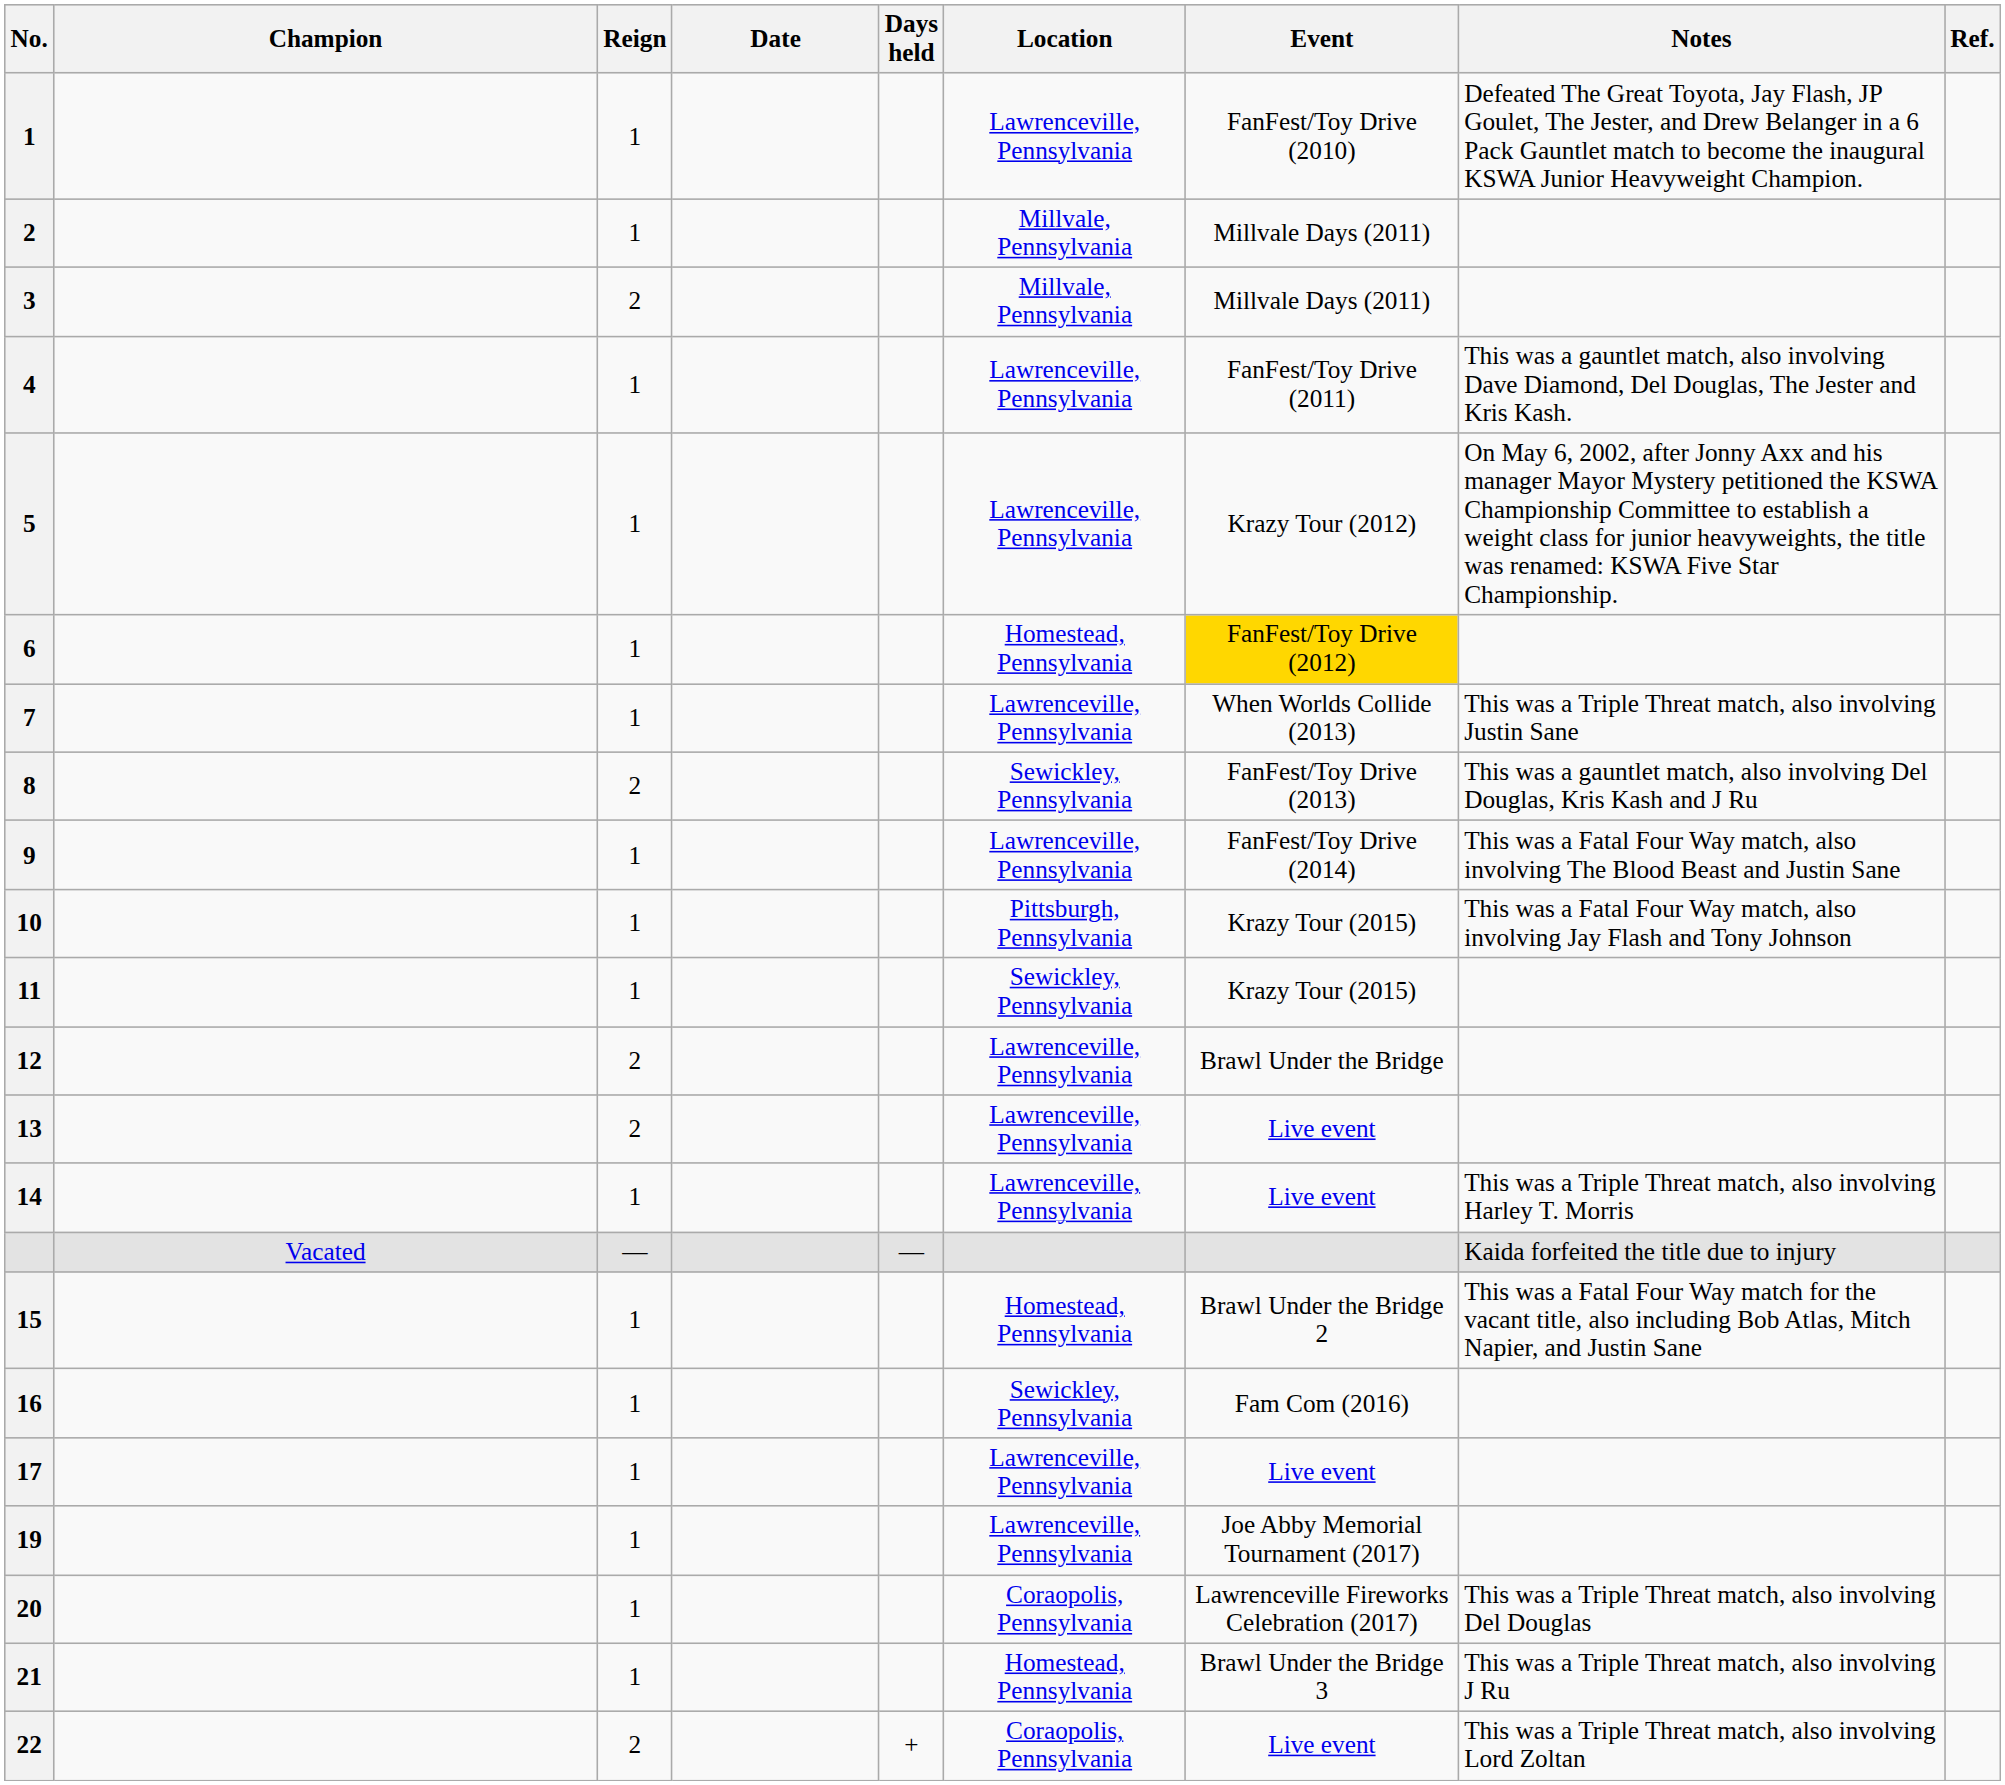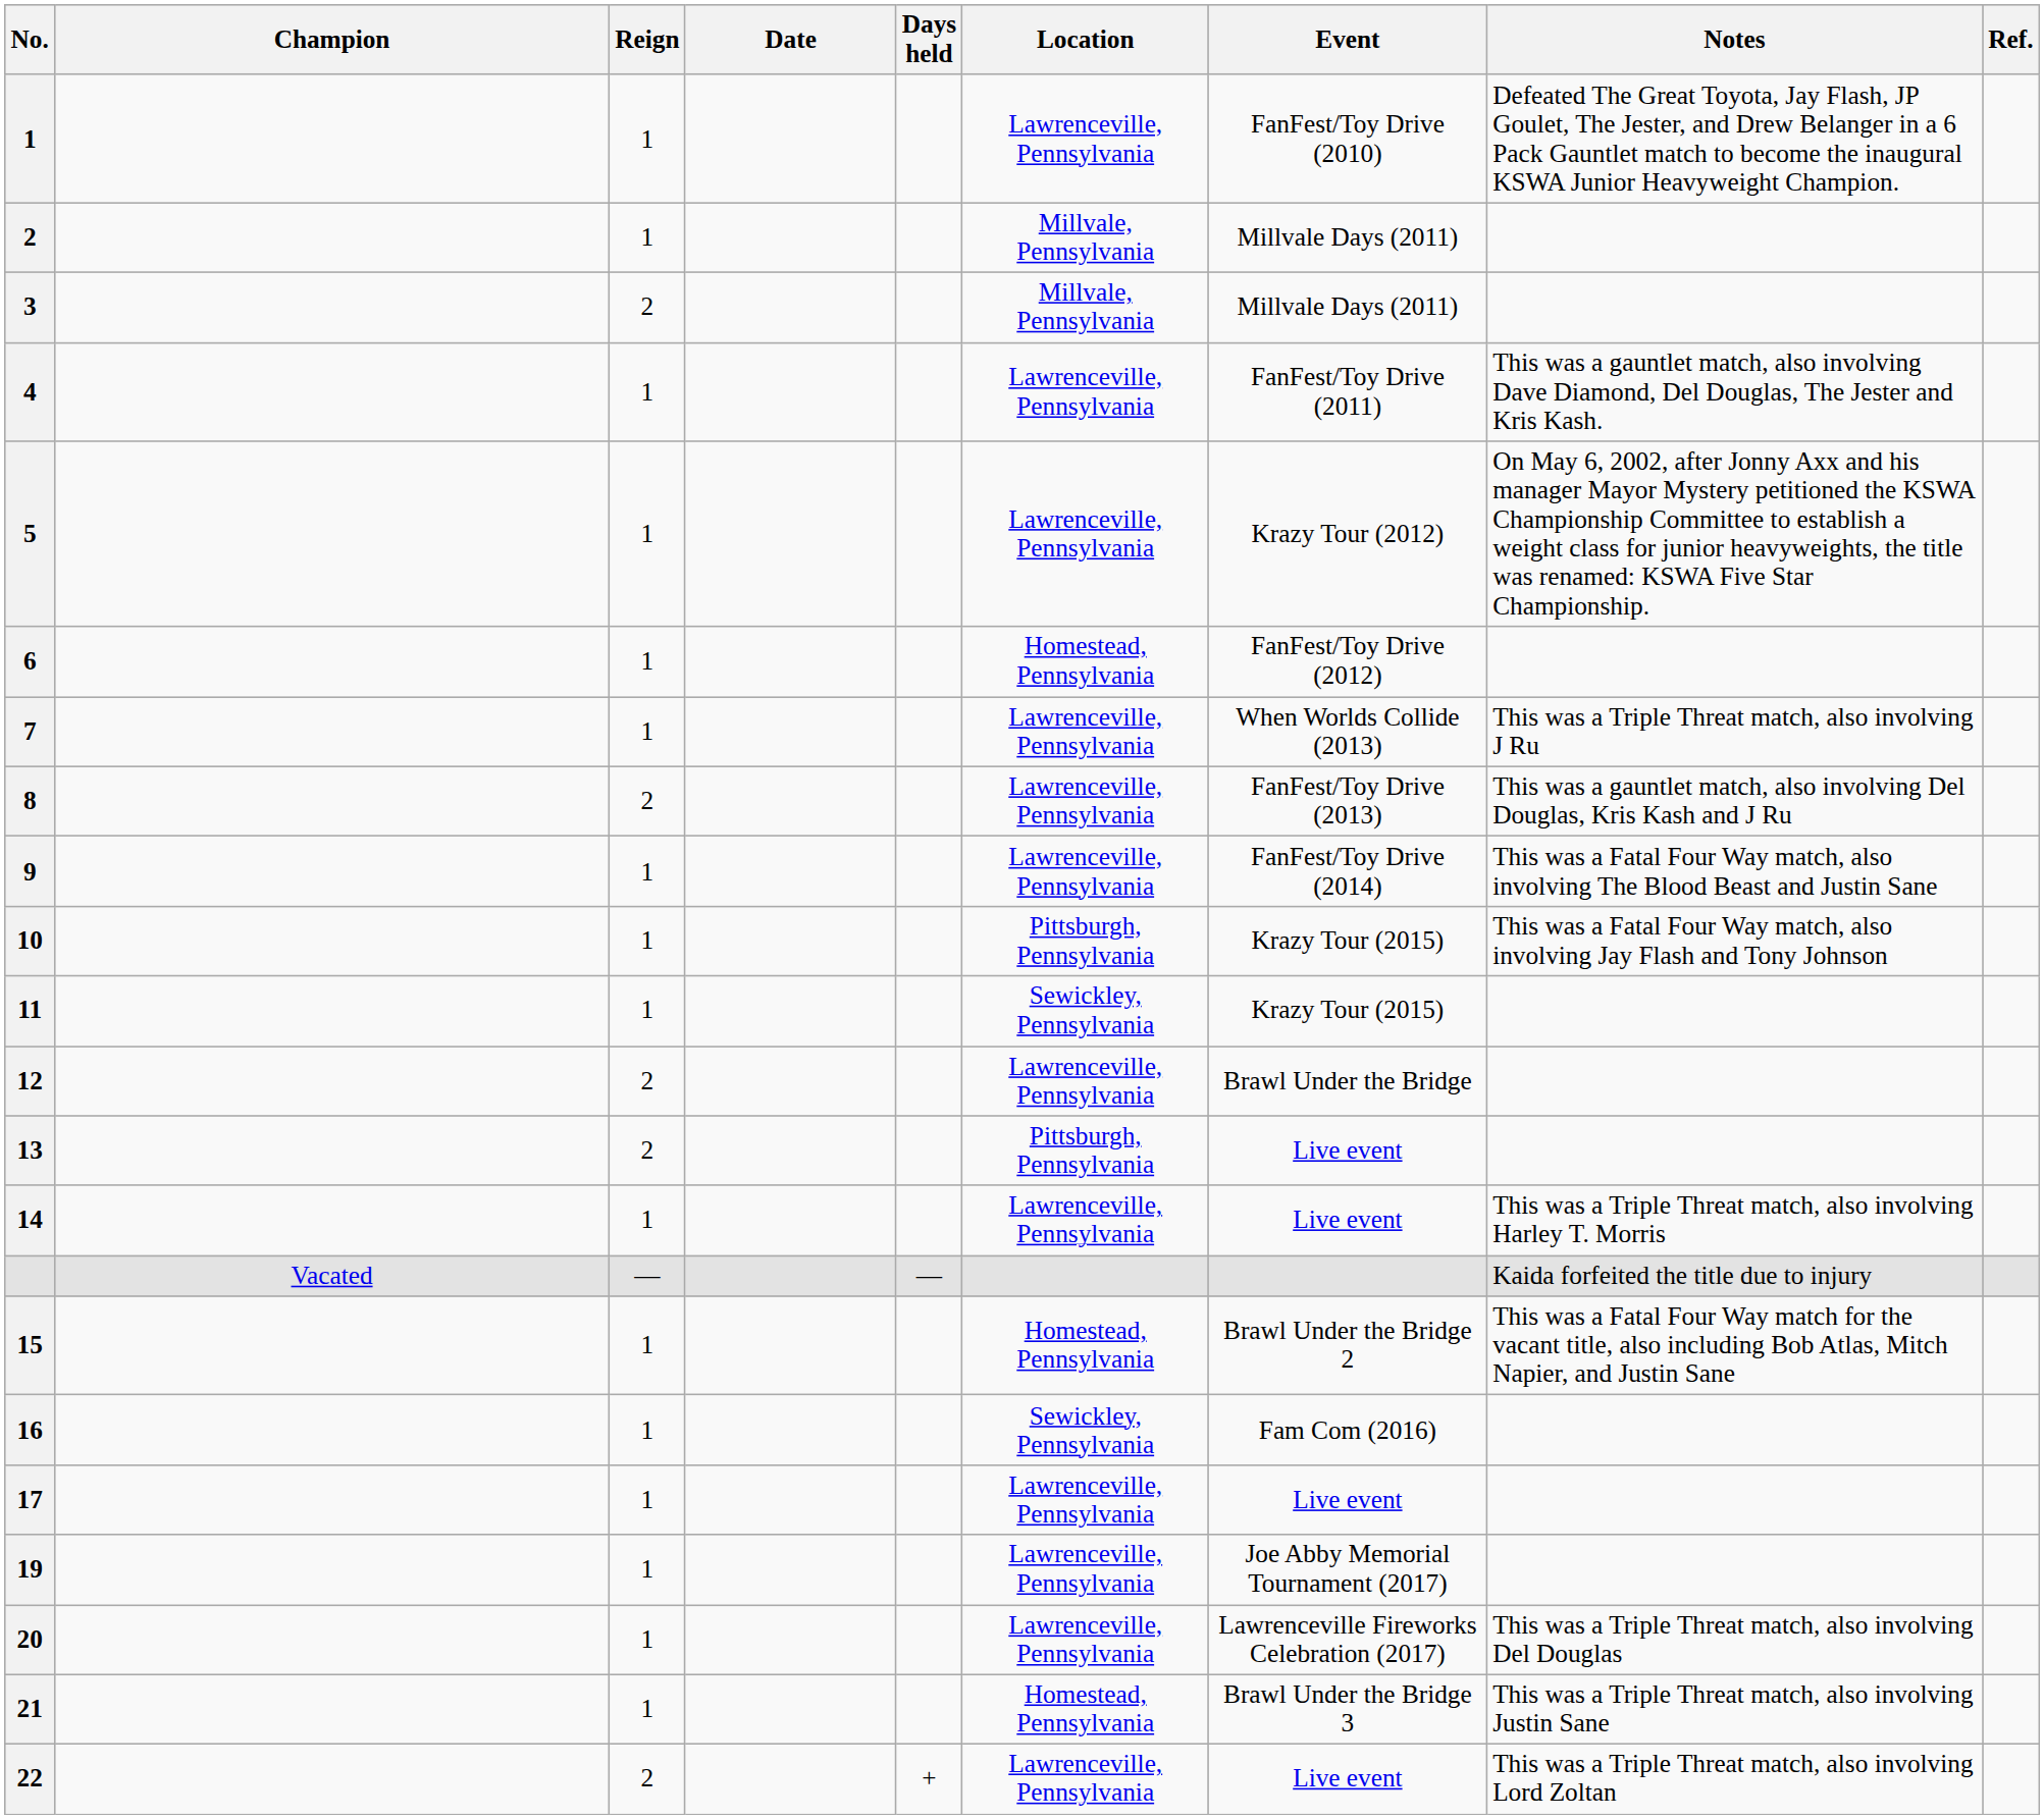6 | Event: gold background -> no background
7 | Notes: This was a Triple Threat match, also involving Justin Sane -> This was a Triple Threat match, also involving J Ru
8 | Location: Sewickley, Pennsylvania -> Lawrenceville, Pennsylvania
13 | Location: Lawrenceville, Pennsylvania -> Pittsburgh, Pennsylvania
20 | Location: Coraopolis, Pennsylvania -> Lawrenceville, Pennsylvania
21 | Notes: This was a Triple Threat match, also involving J Ru -> This was a Triple Threat match, also involving Justin Sane
22 | Location: Coraopolis, Pennsylvania -> Lawrenceville, Pennsylvania
